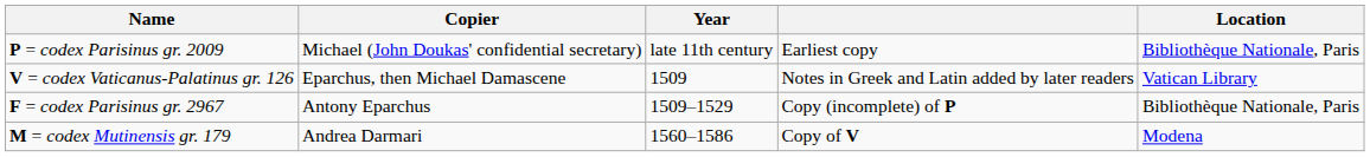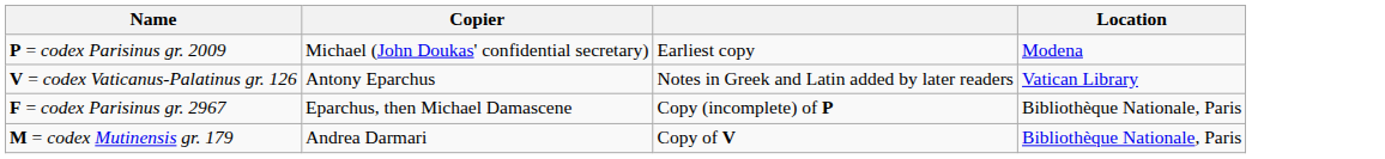- column: Year | late 11th century | 1509 | 1509–1529 | 1560–1586
P = codex Parisinus gr. 2009 | Location: Bibliothèque Nationale, Paris -> Modena
V = codex Vaticanus-Palatinus gr. 126 | Copier: Eparchus, then Michael Damascene -> Antony Eparchus
F = codex Parisinus gr. 2967 | Copier: Antony Eparchus -> Eparchus, then Michael Damascene
M = codex Mutinensis gr. 179 | Location: Modena -> Bibliothèque Nationale, Paris
